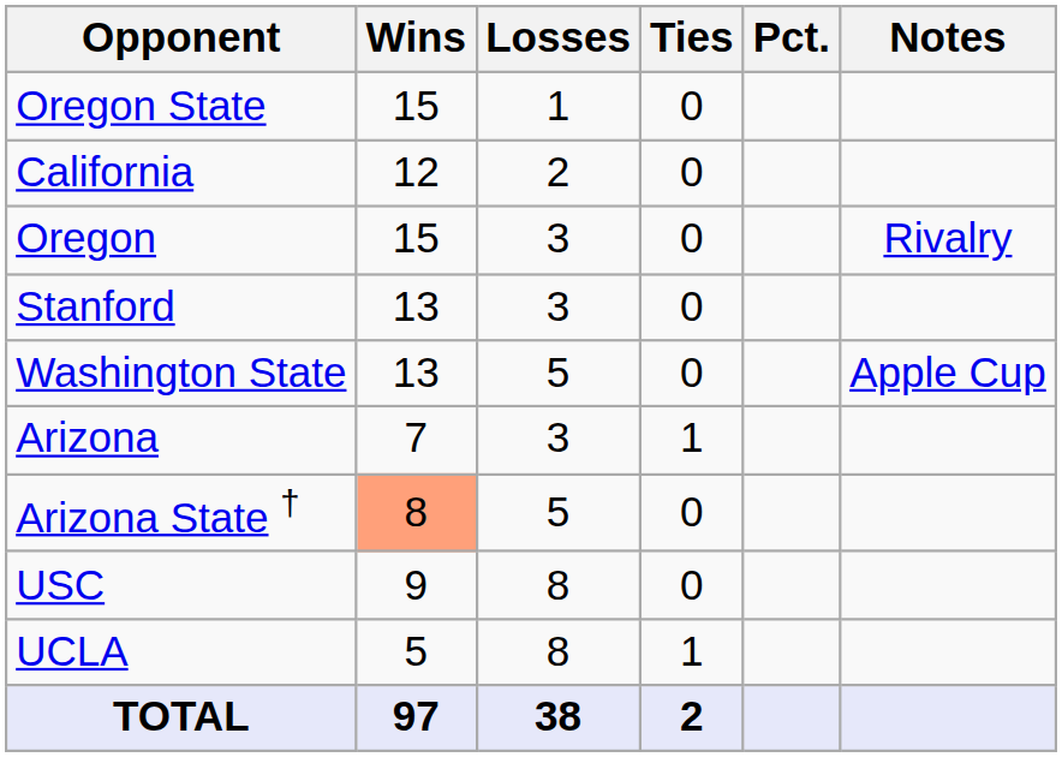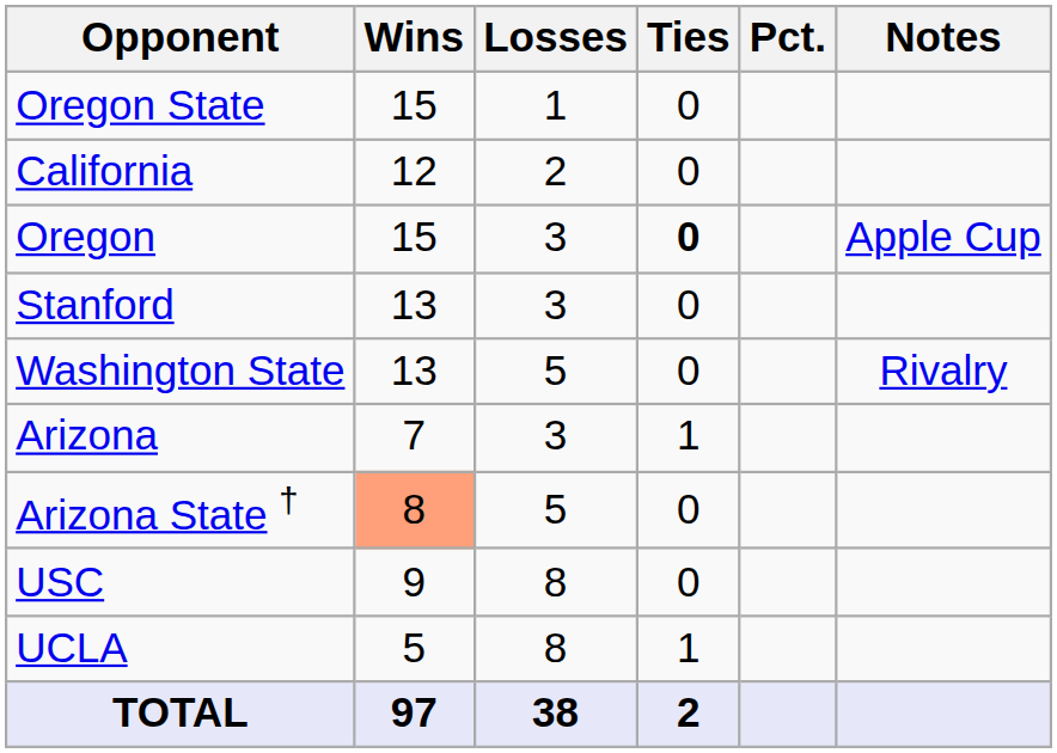Oregon | Ties: normal -> bold
Oregon | Notes: Rivalry -> Apple Cup
Washington State | Notes: Apple Cup -> Rivalry
